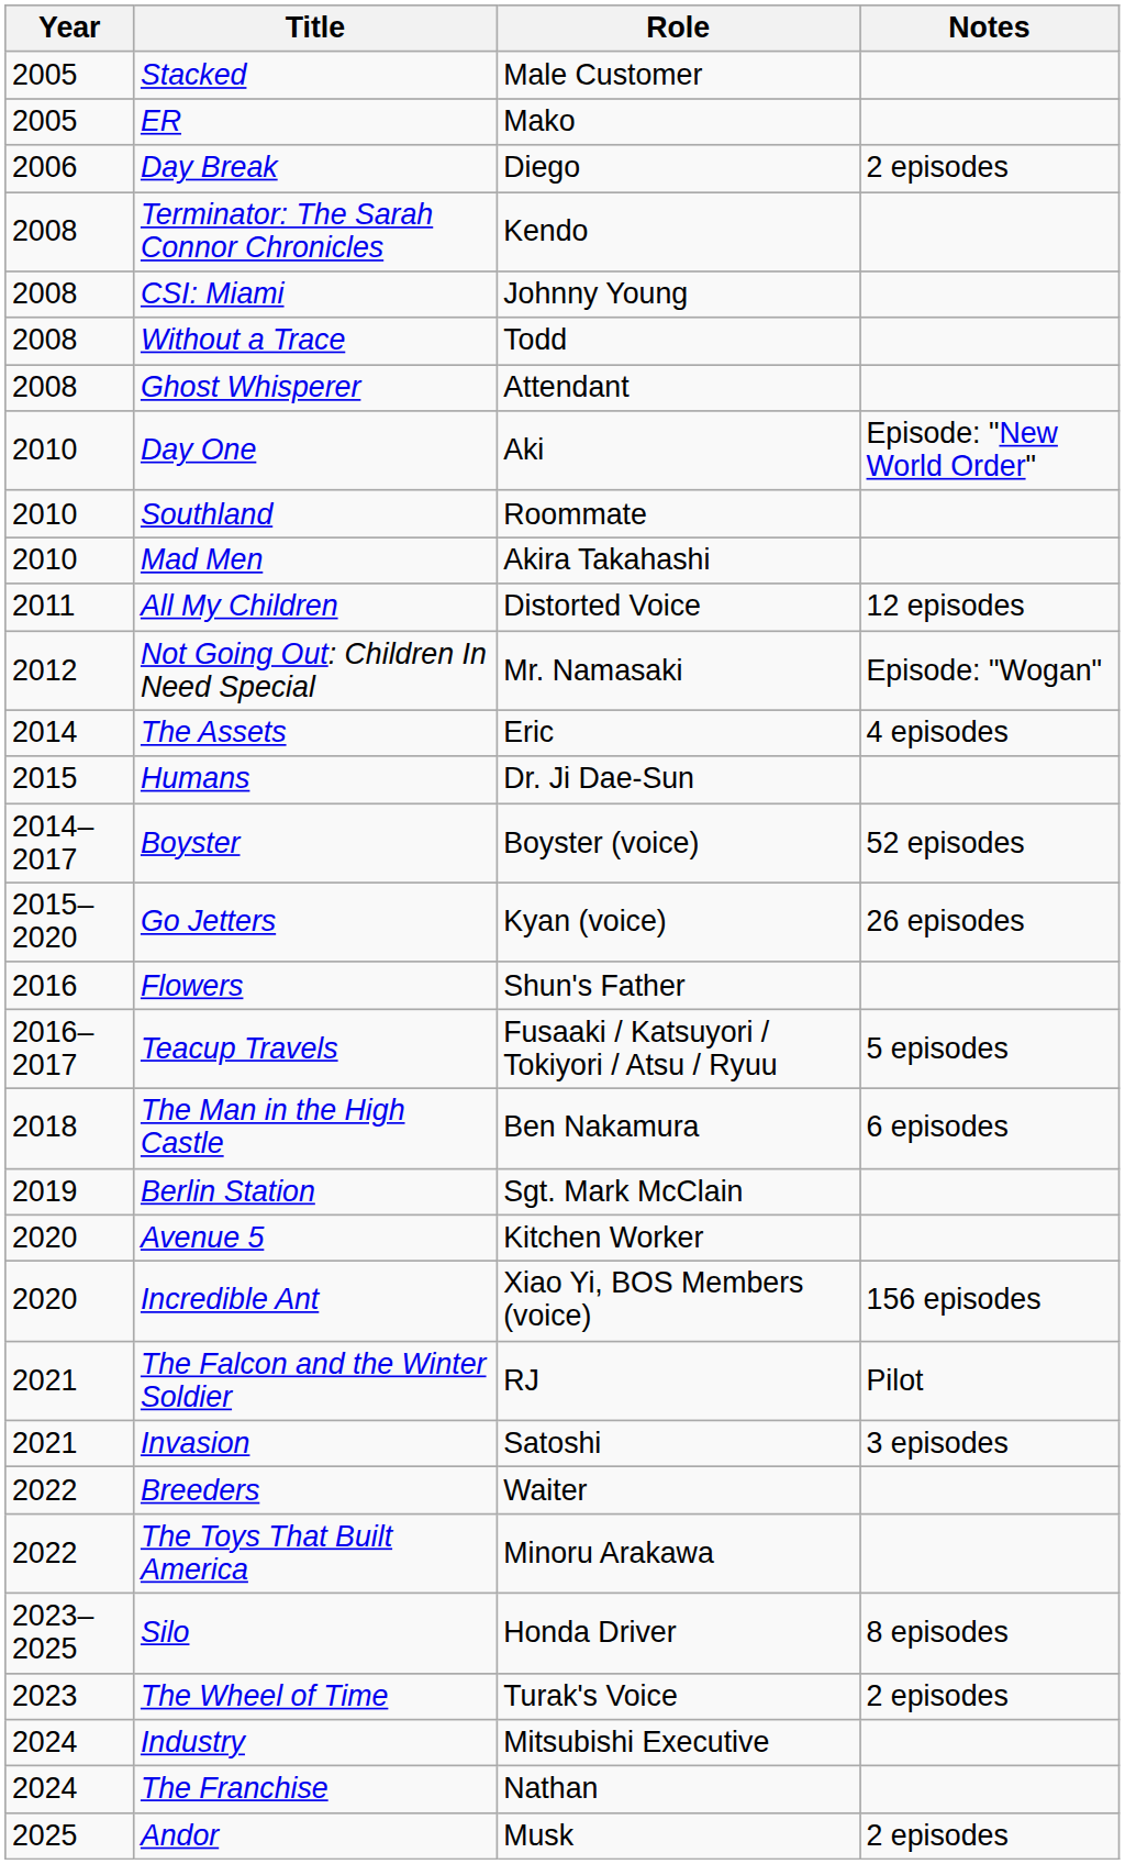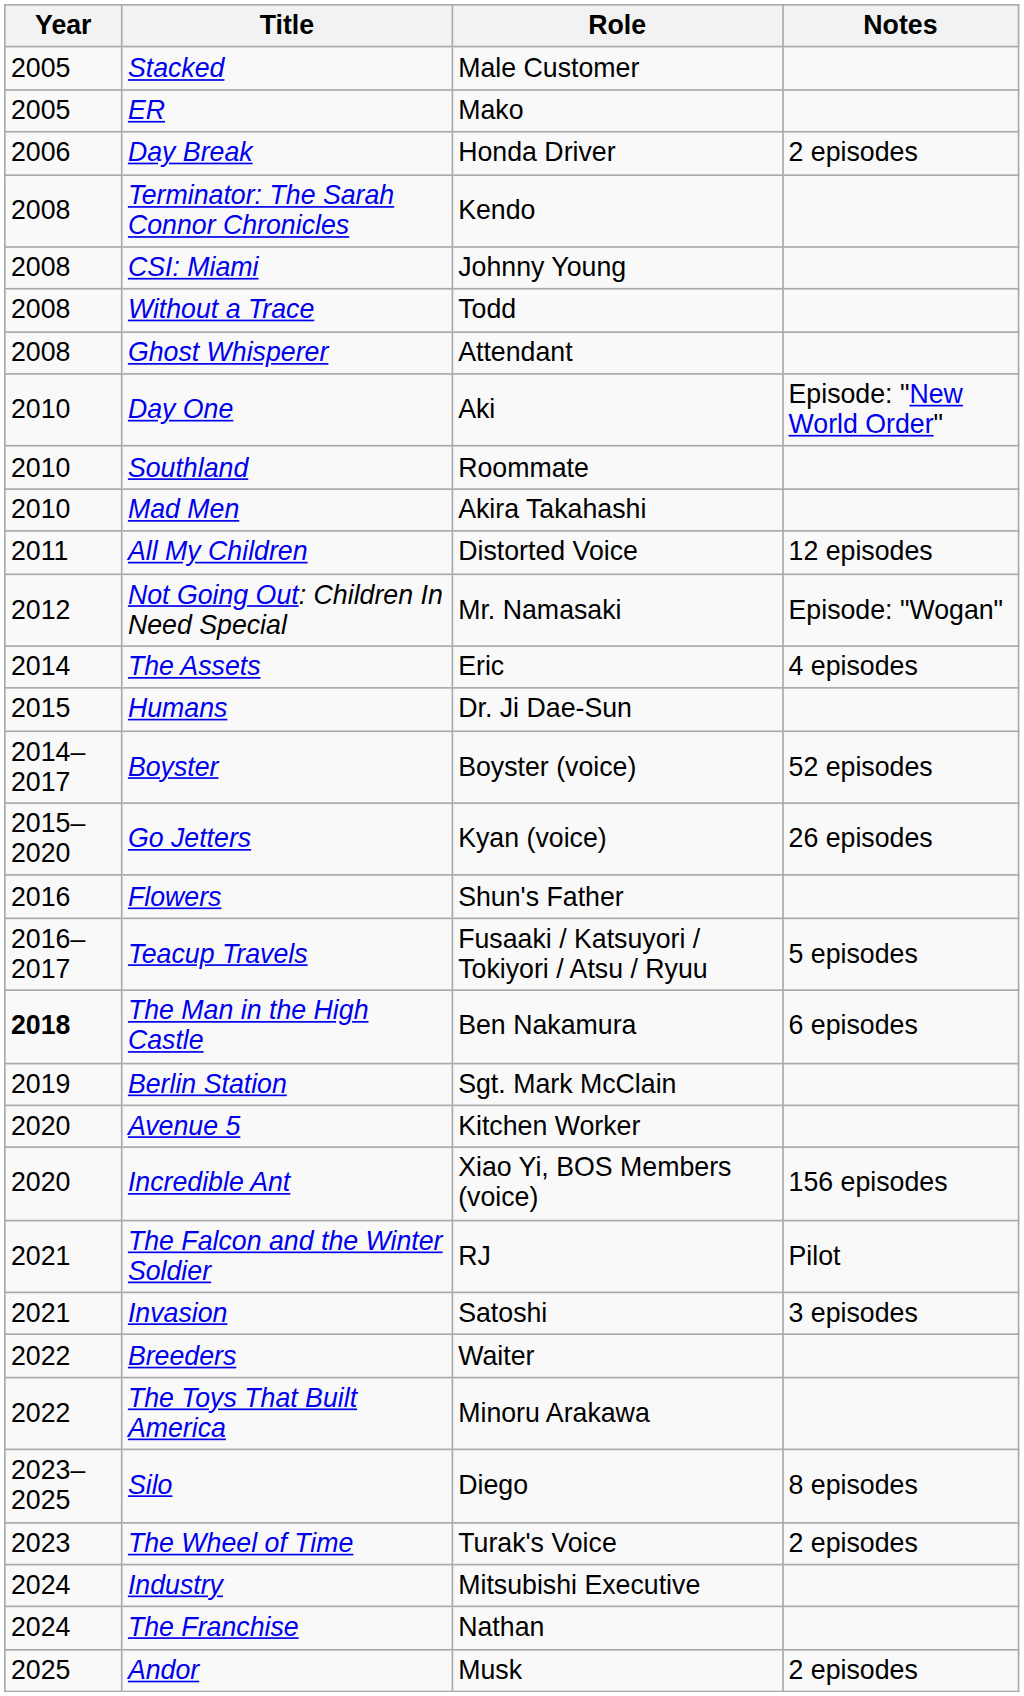Day Break | Role: Diego -> Honda Driver
The Man in the High Castle | Year: normal -> bold
Silo | Role: Honda Driver -> Diego
